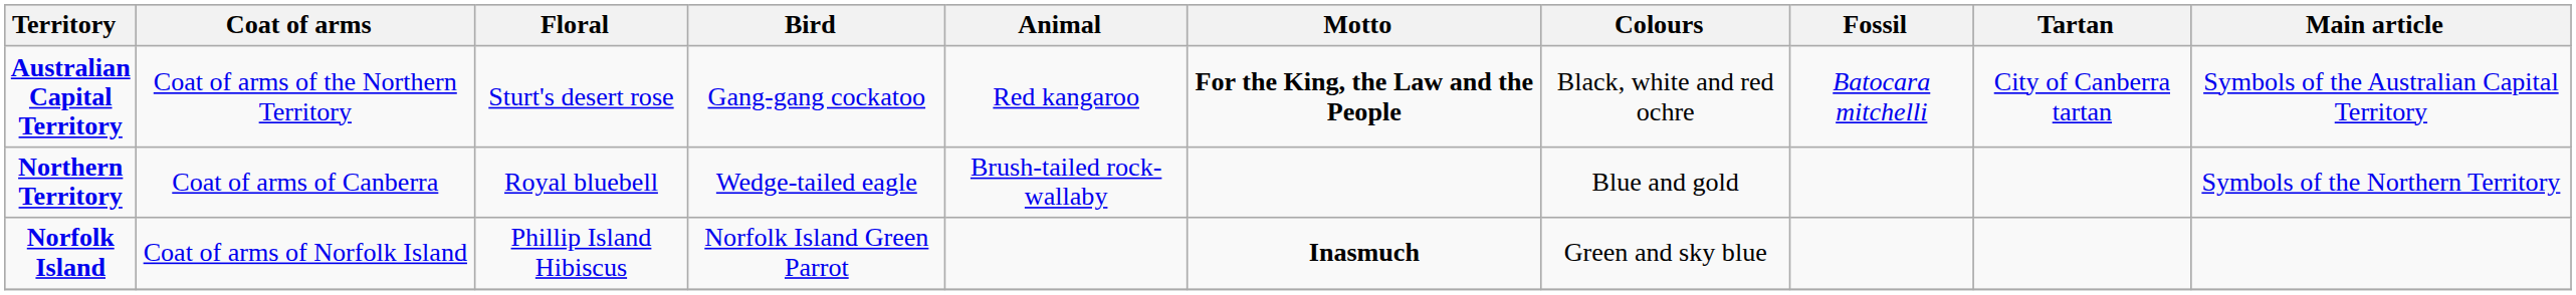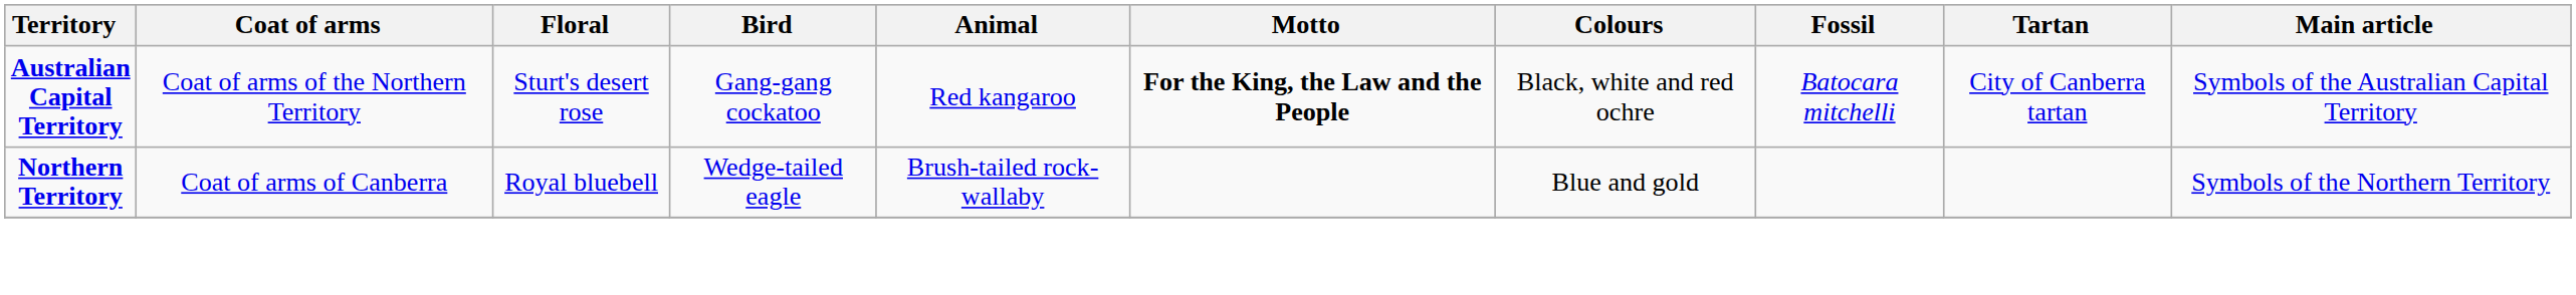- row: Norfolk Island | Coat of arms of Norfolk Island | Phillip Island Hibiscus | Norfolk Island Green Parrot | Inasmuch | Green and sky blue
